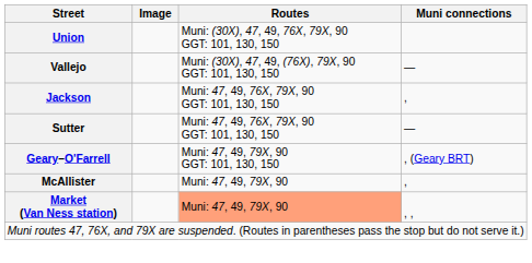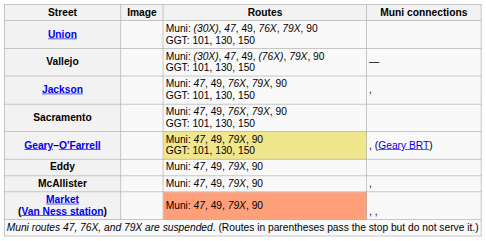+ row: Sacramento | Muni: 47, 49, 76X, 79X, 90 GGT: 101, 130, 150
- row: Sutter | Muni: 47, 49, 76X, 79X, 90 GGT: 101, 130, 150 | —
Geary–O'Farrell | Routes: no background -> khaki background
+ row: Eddy | Muni: 47, 49, 79X, 90
